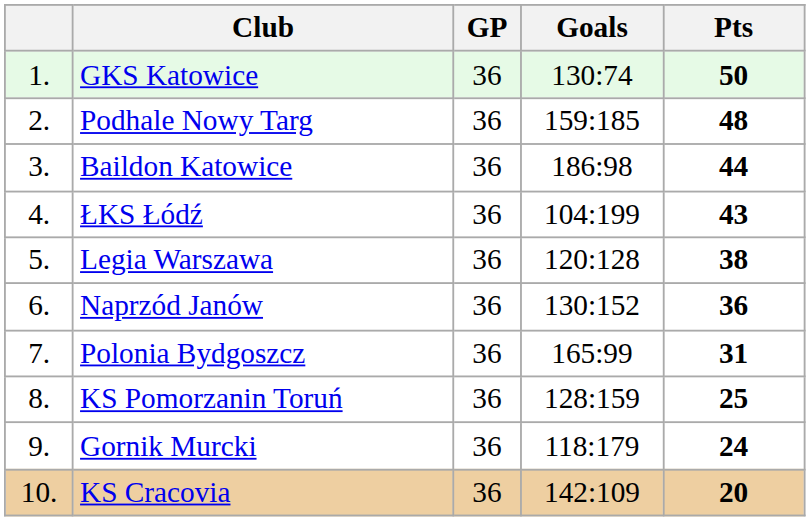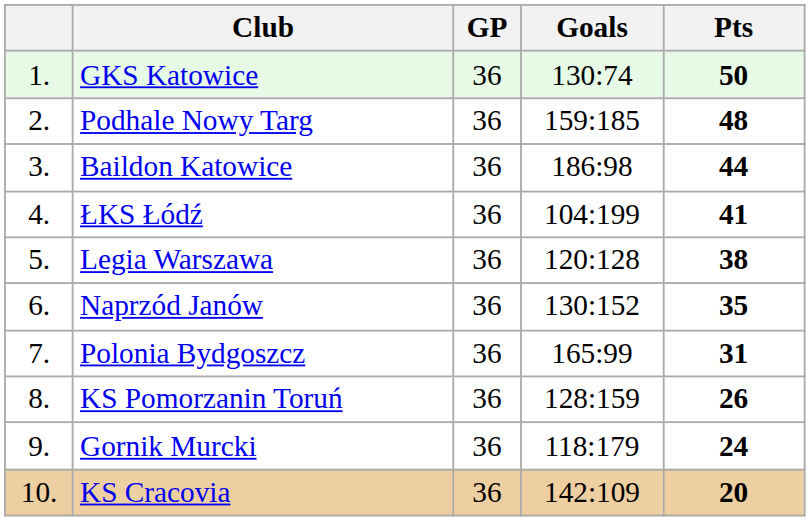ŁKS Łódź | Pts: 43 -> 41
Naprzód Janów | Pts: 36 -> 35
KS Pomorzanin Toruń | Pts: 25 -> 26
